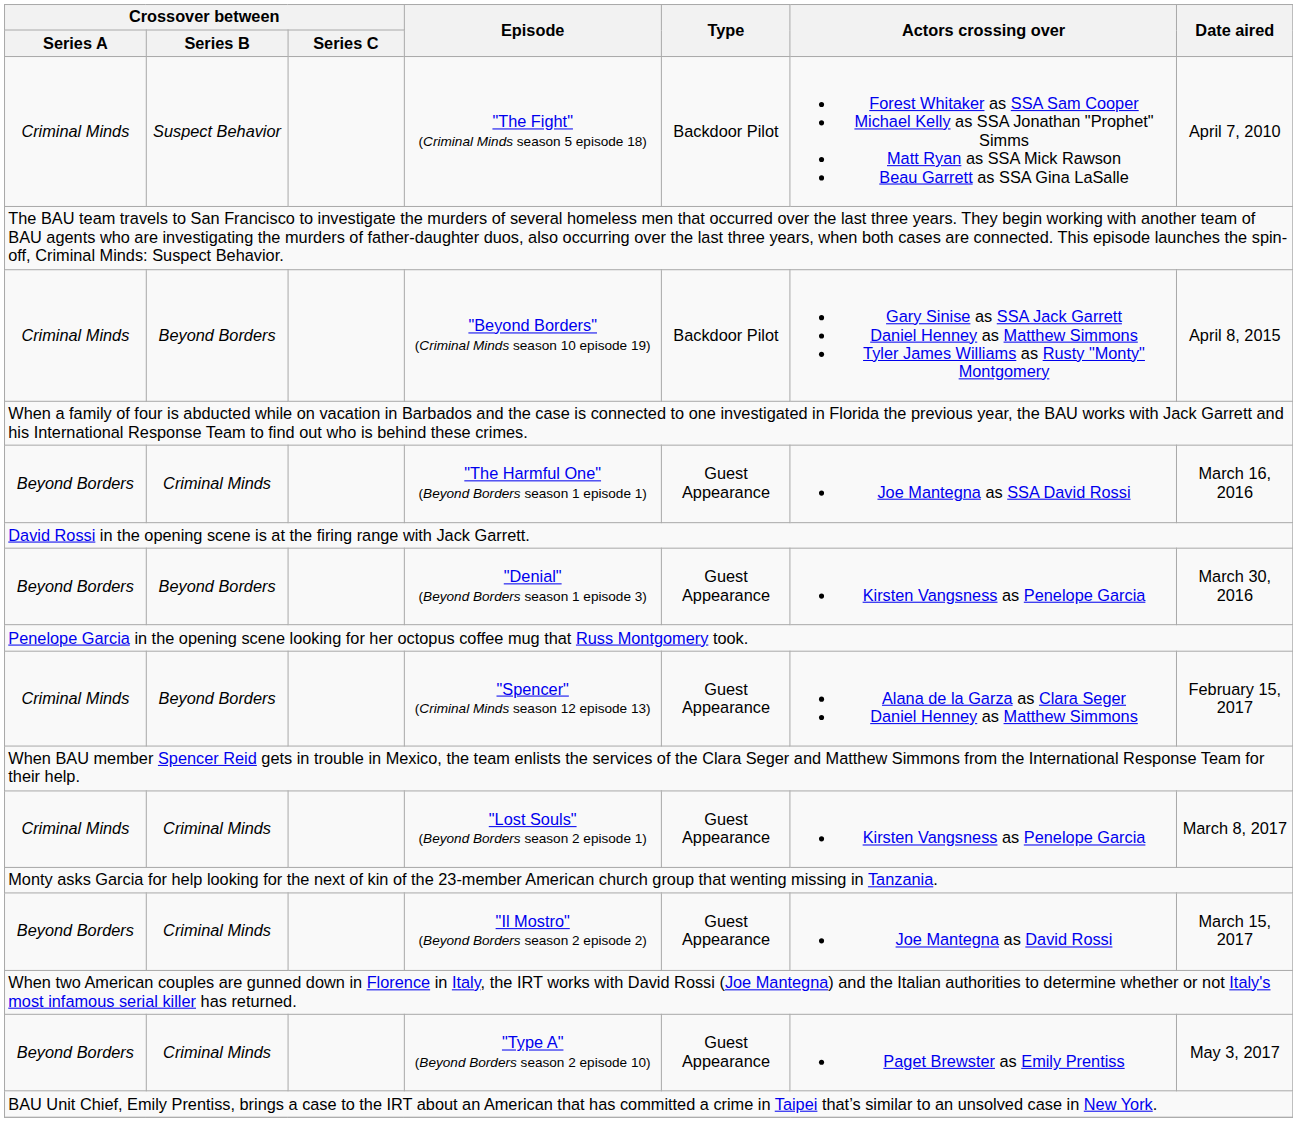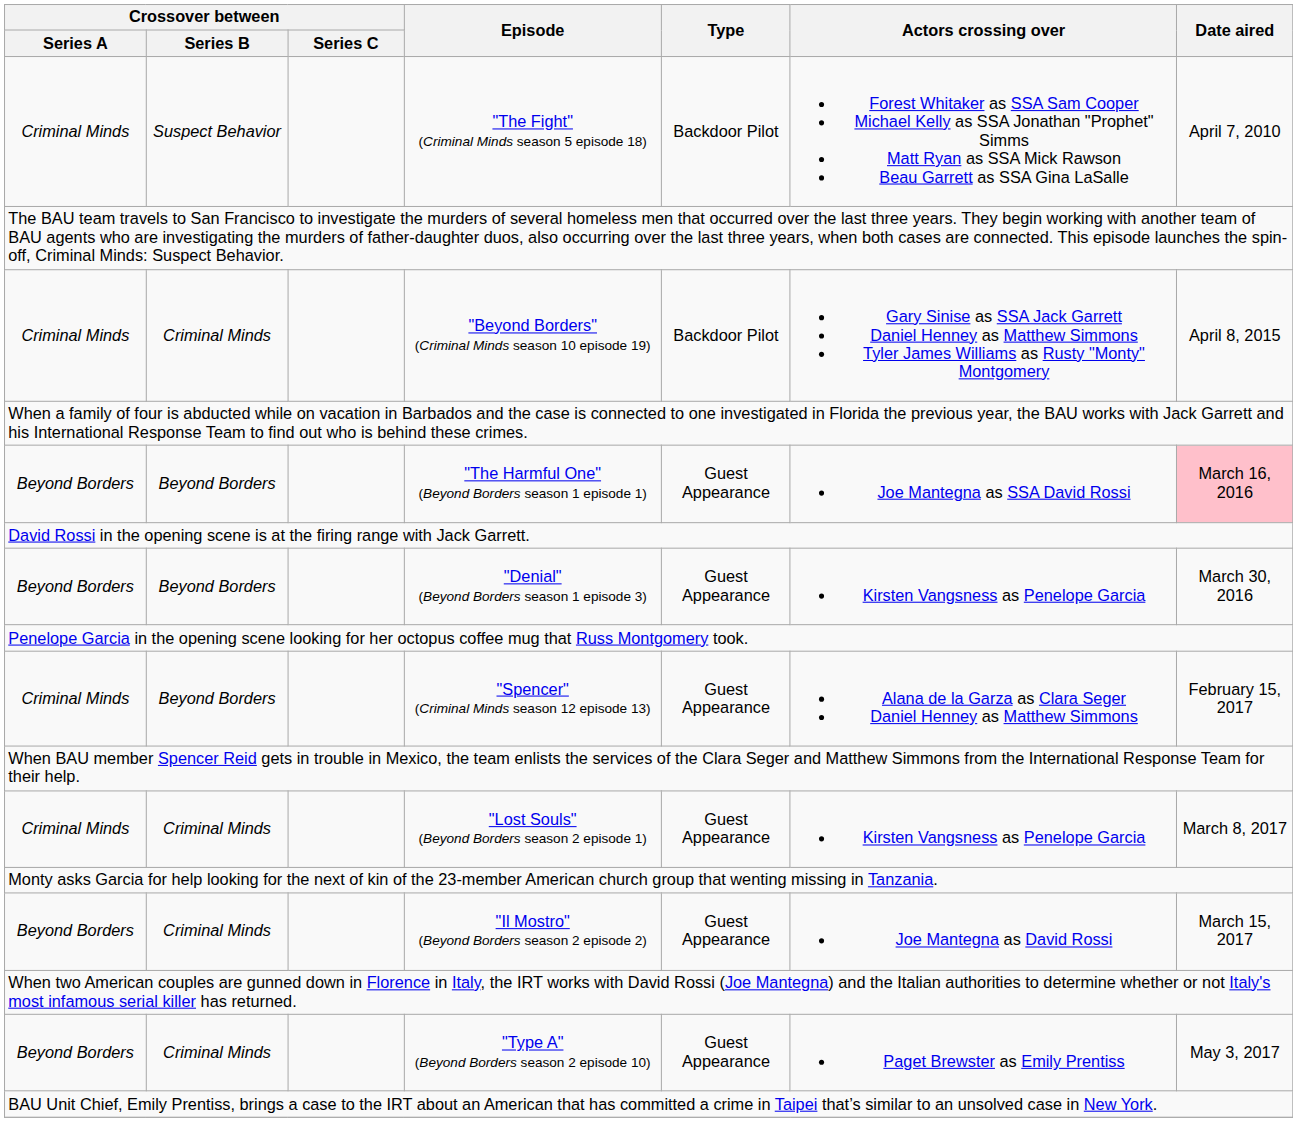"Beyond Borders" (Criminal Minds season 10 episode 19) | Crossover between / Series B: Beyond Borders -> Criminal Minds
"The Harmful One" (Beyond Borders season 1 episode 1) | Crossover between / Series B: Criminal Minds -> Beyond Borders
"The Harmful One" (Beyond Borders season 1 episode 1) | Date aired: no background -> pink background
